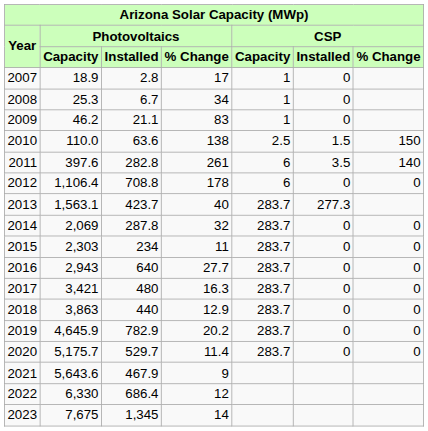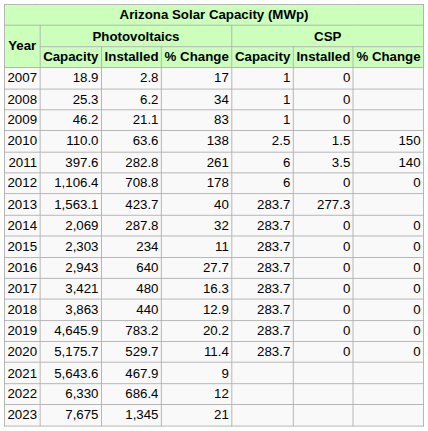2008 | Photovoltaics / Installed: 6.7 -> 6.2
2019 | Photovoltaics / Installed: 782.9 -> 783.2
2023 | Photovoltaics / % Change: 14 -> 21
